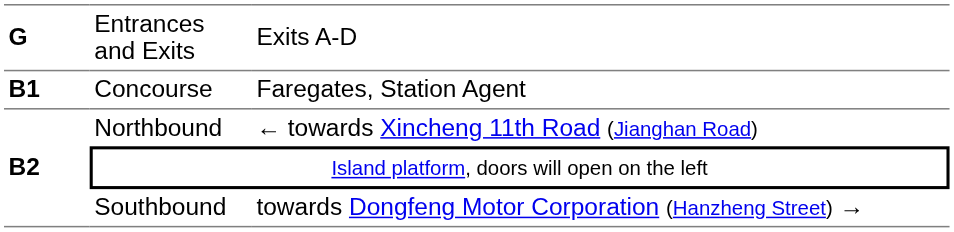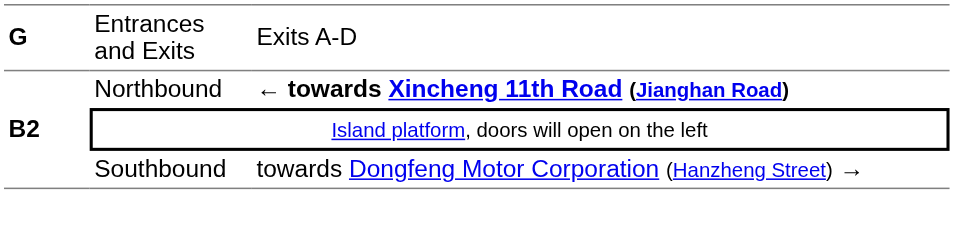- row: B1 | Concourse | Faregates, Station Agent
Northbound | column 3: normal -> bold
